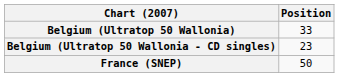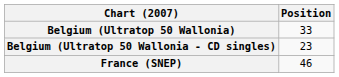France (SNEP) | Position: 50 -> 46
